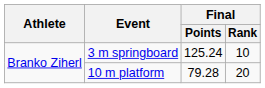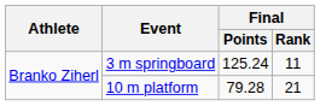3 m springboard | Final / Rank: 10 -> 11
10 m platform | Final / Rank: 20 -> 21
